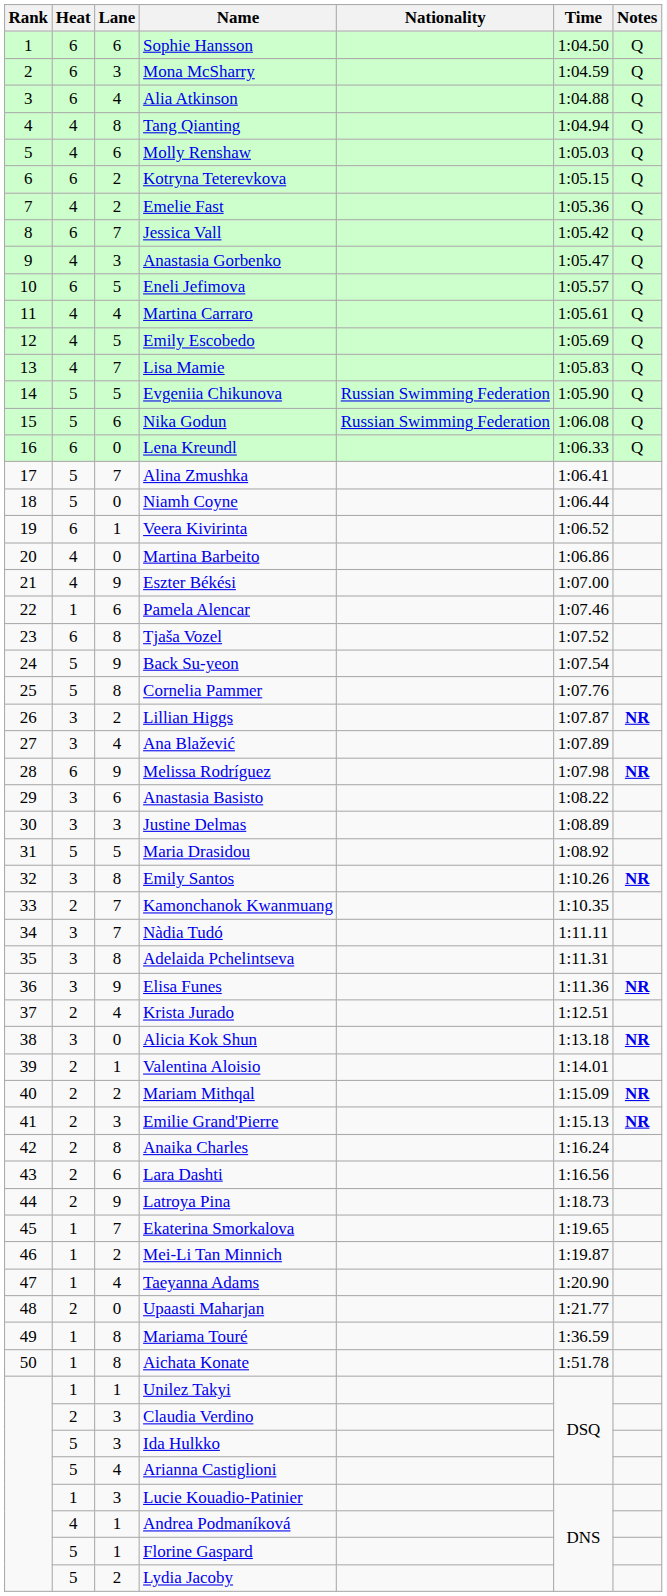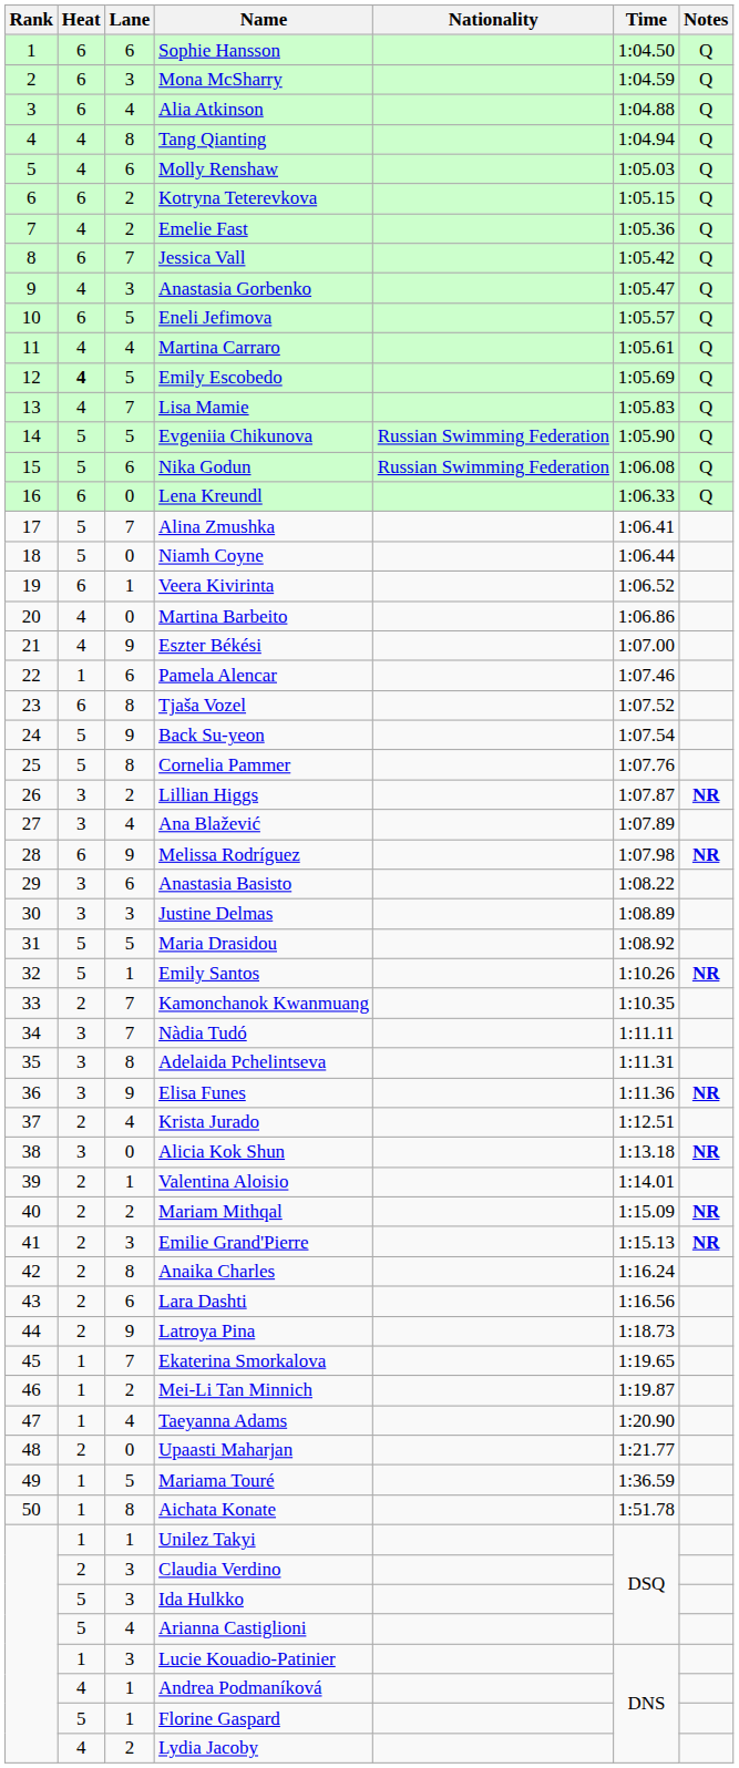Emily Escobedo | Heat: normal -> bold
Emily Santos | Heat: 3 -> 5
Emily Santos | Lane: 8 -> 1
Mariama Touré | Lane: 8 -> 5
Lydia Jacoby | Heat: 5 -> 4
